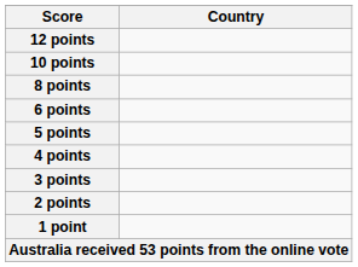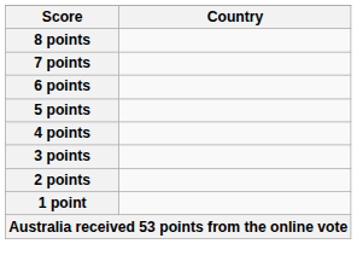- row: 12 points
- row: 10 points
+ row: 7 points
